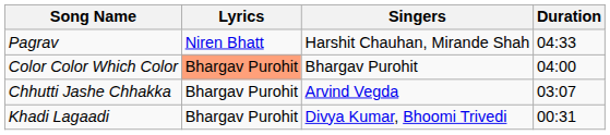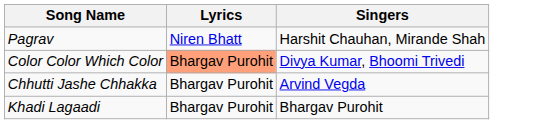- column: Duration | 04:33 | 04:00 | 03:07 | 00:31
Color Color Which Color | Singers: Bhargav Purohit -> Divya Kumar, Bhoomi Trivedi
Khadi Lagaadi | Singers: Divya Kumar, Bhoomi Trivedi -> Bhargav Purohit
